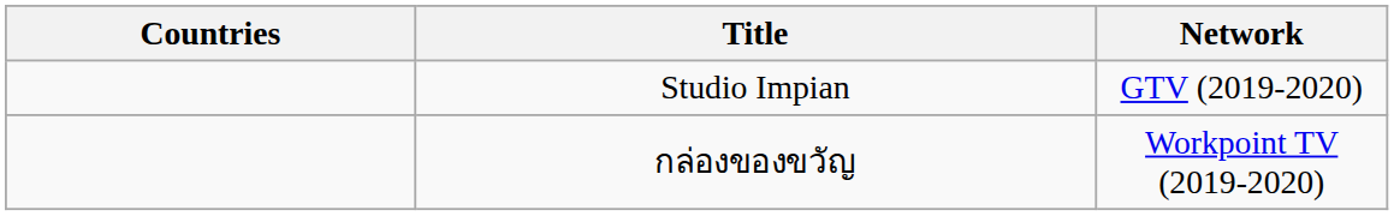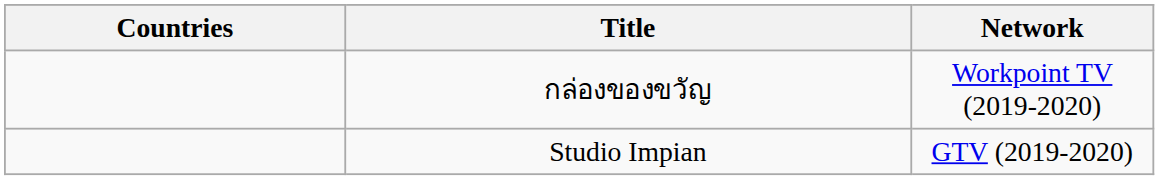rows swapped: กล่องของขวัญ <-> Studio Impian
